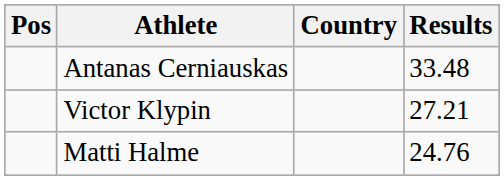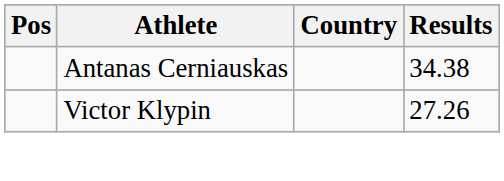Antanas Cerniauskas | Results: 33.48 -> 34.38
Victor Klypin | Results: 27.21 -> 27.26
- row: Matti Halme | 24.76
